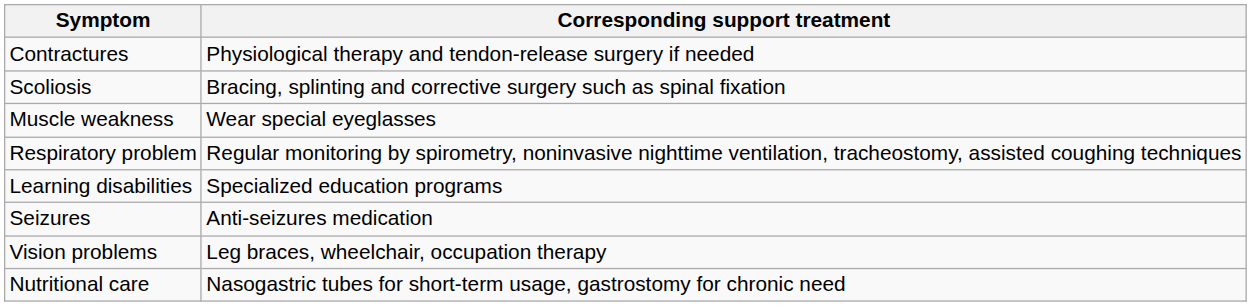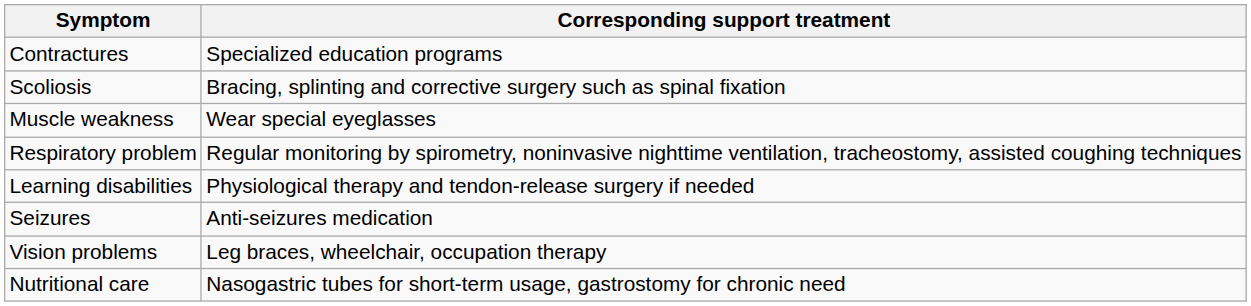Contractures | Corresponding support treatment: Physiological therapy and tendon-release surgery if needed -> Specialized education programs
Learning disabilities | Corresponding support treatment: Specialized education programs -> Physiological therapy and tendon-release surgery if needed
